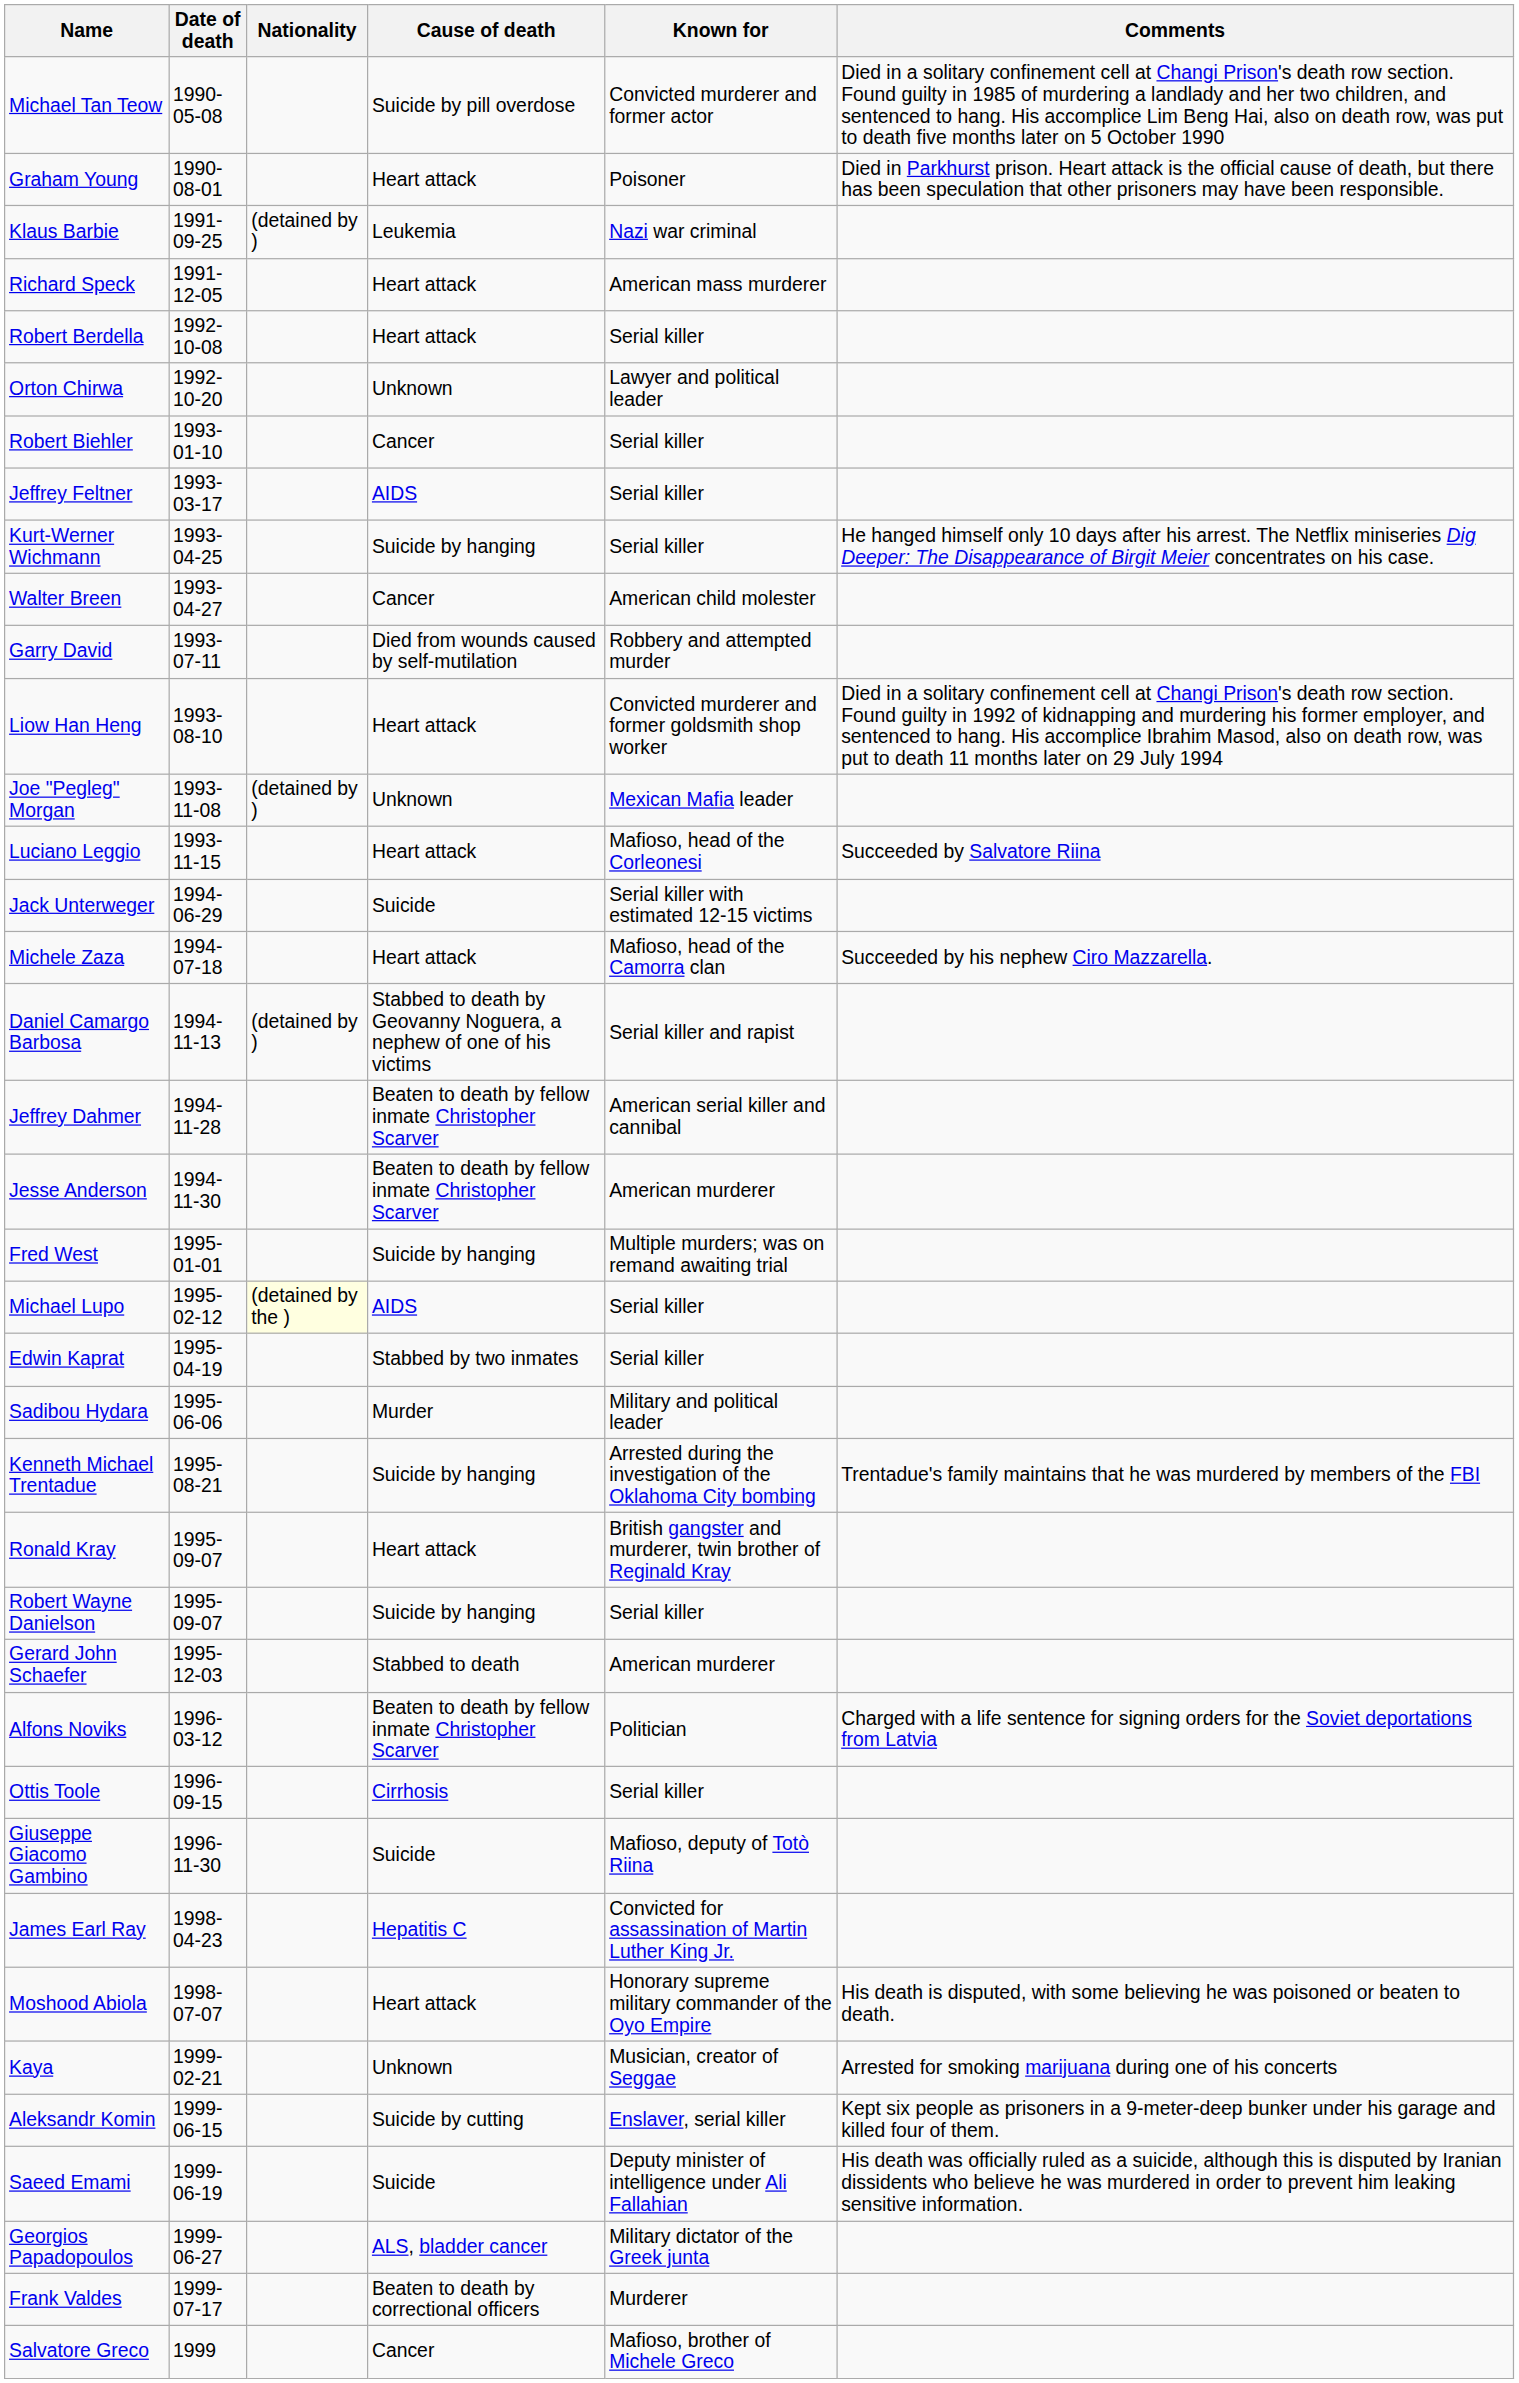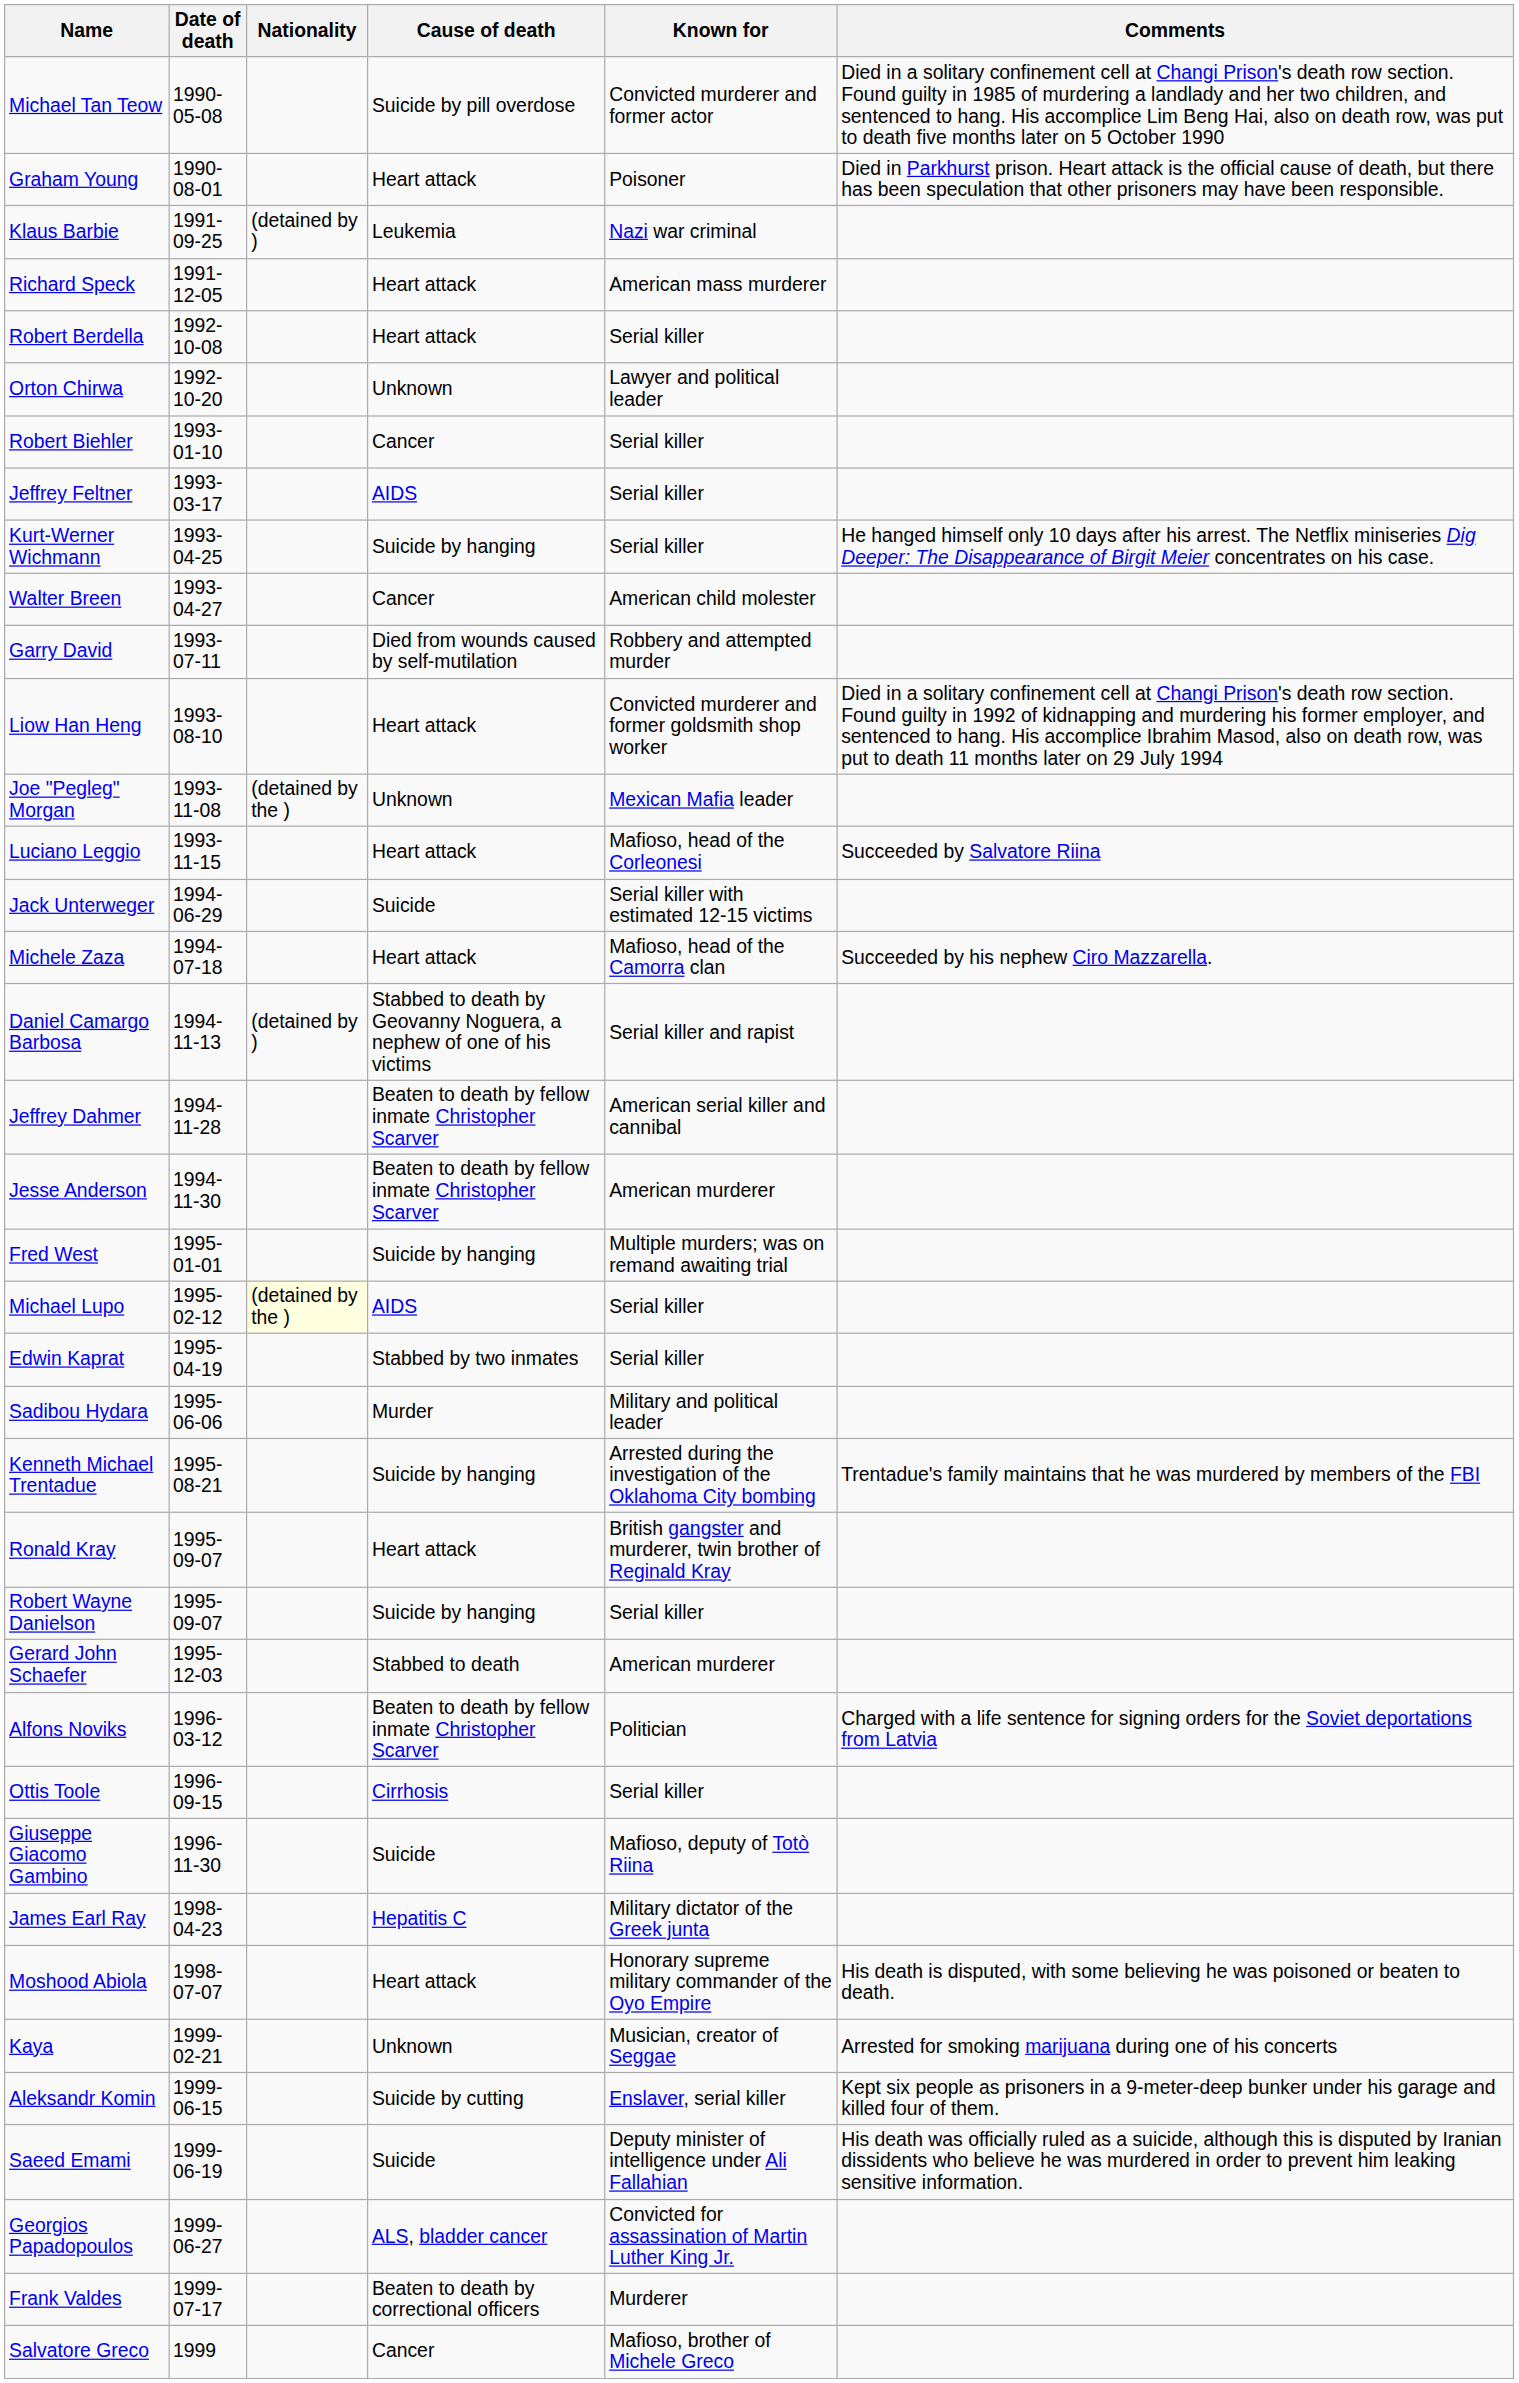Joe "Pegleg" Morgan | Nationality: (detained by ) -> (detained by the )
James Earl Ray | Known for: Convicted for assassination of Martin Luther King Jr. -> Military dictator of the Greek junta
Georgios Papadopoulos | Known for: Military dictator of the Greek junta -> Convicted for assassination of Martin Luther King Jr.
